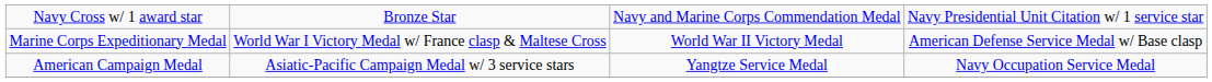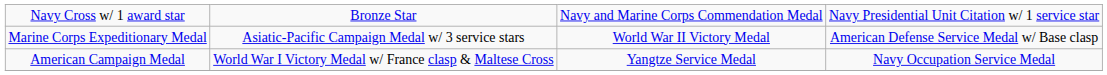Marine Corps Expeditionary Medal | column 2: World War I Victory Medal w/ France clasp & Maltese Cross -> Asiatic-Pacific Campaign Medal w/ 3 service stars
American Campaign Medal | column 2: Asiatic-Pacific Campaign Medal w/ 3 service stars -> World War I Victory Medal w/ France clasp & Maltese Cross
